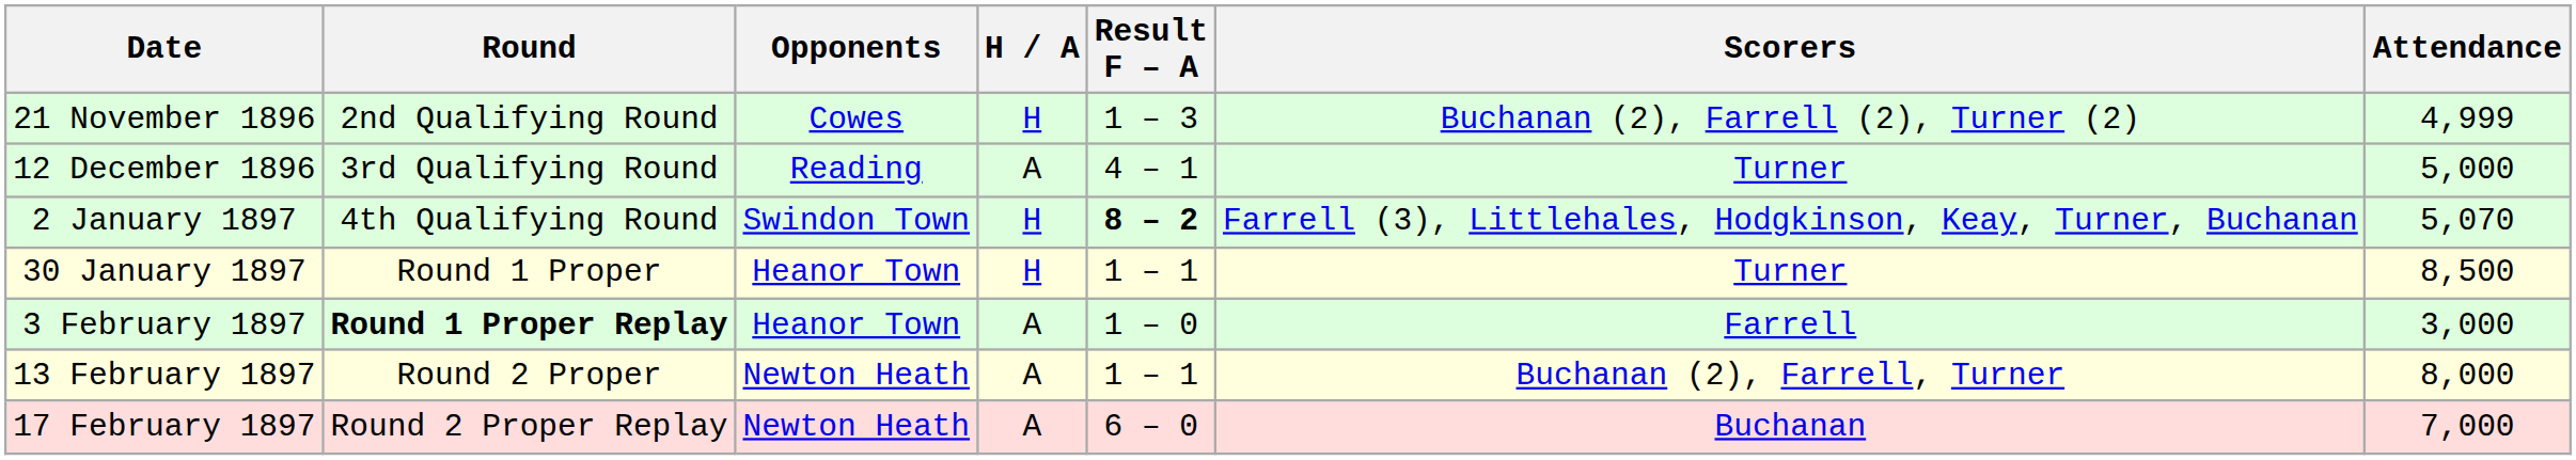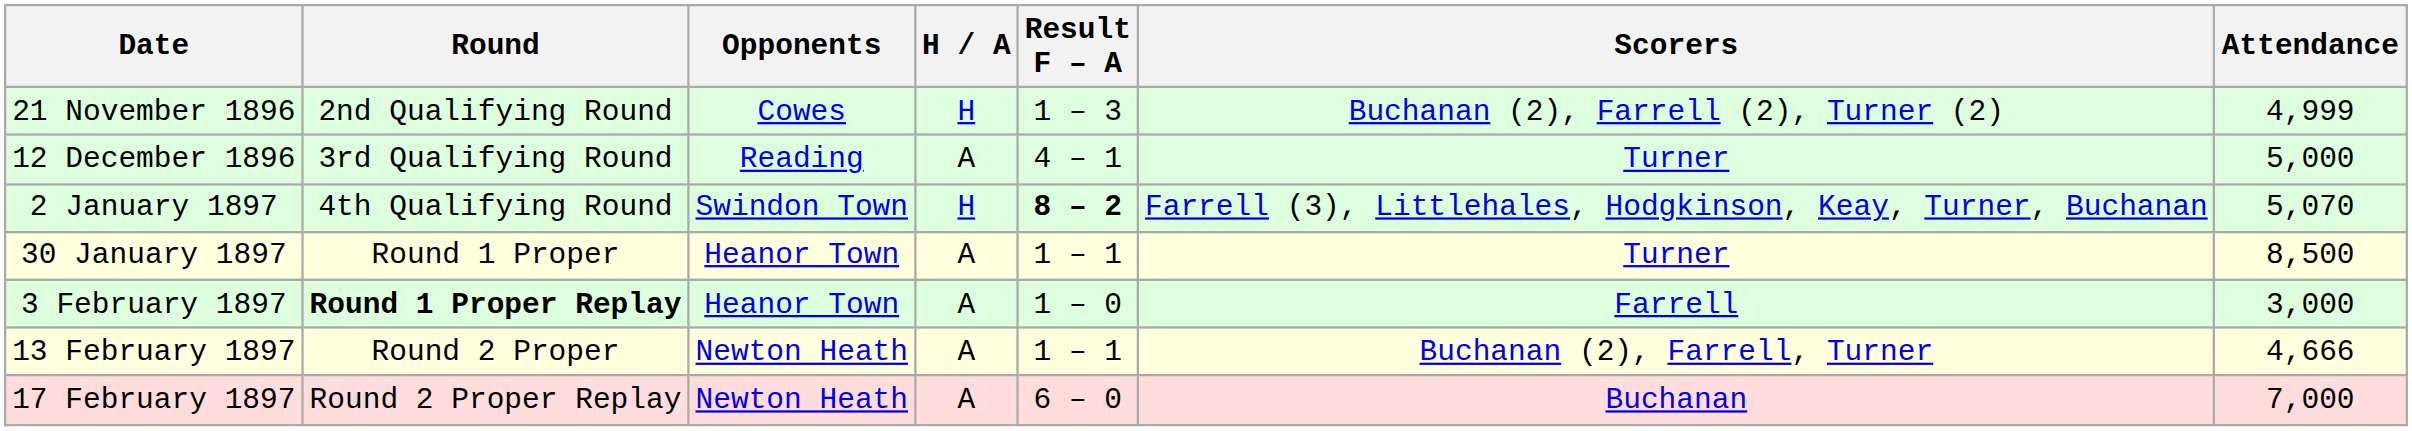30 January 1897 | H / A: H -> A
13 February 1897 | Attendance: 8,000 -> 4,666
